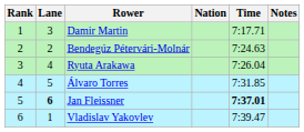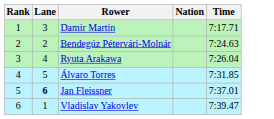- column: Notes
Jan Fleissner | Time: bold -> normal
